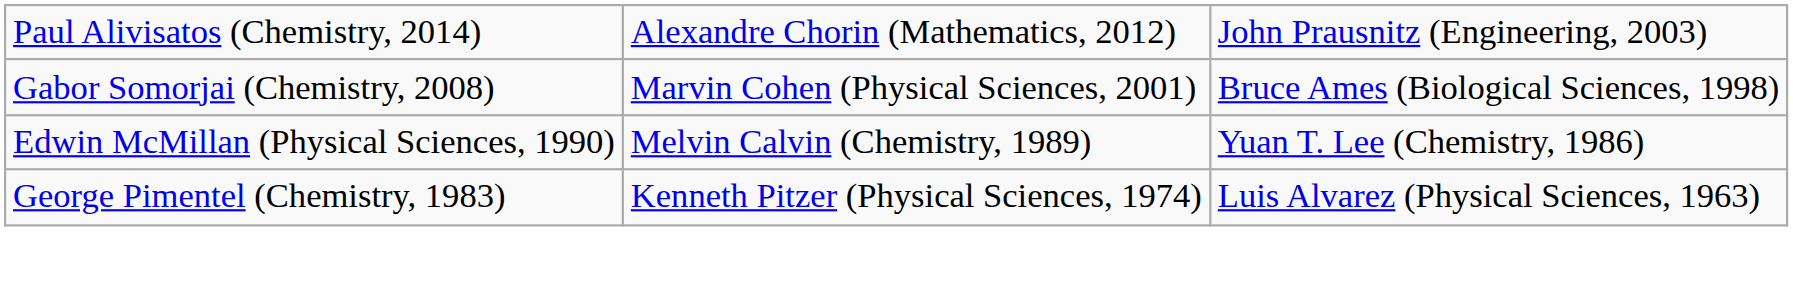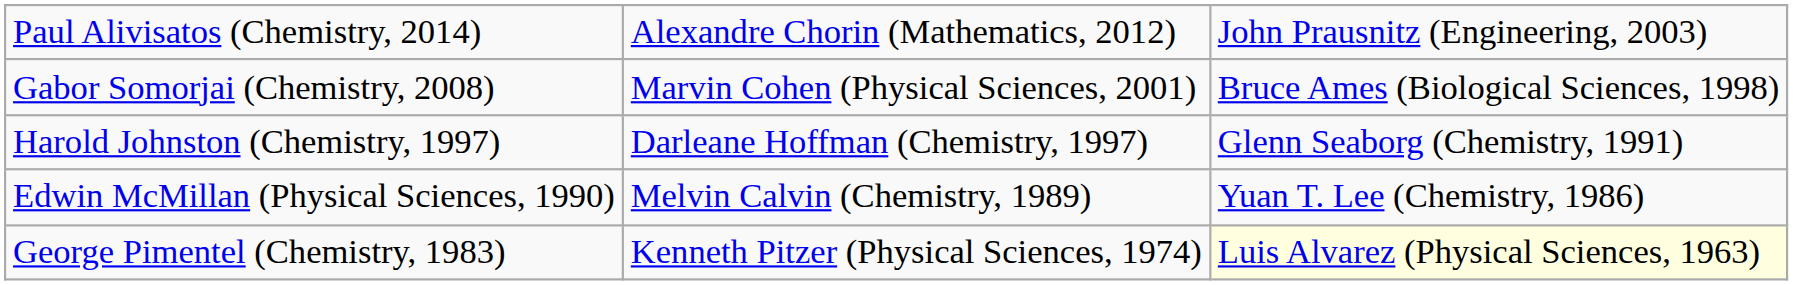+ row: Harold Johnston (Chemistry, 1997) | Darleane Hoffman (Chemistry, 1997) | Glenn Seaborg (Chemistry, 1991)
George Pimentel (Chemistry, 1983) | column 3: no background -> lightyellow background
